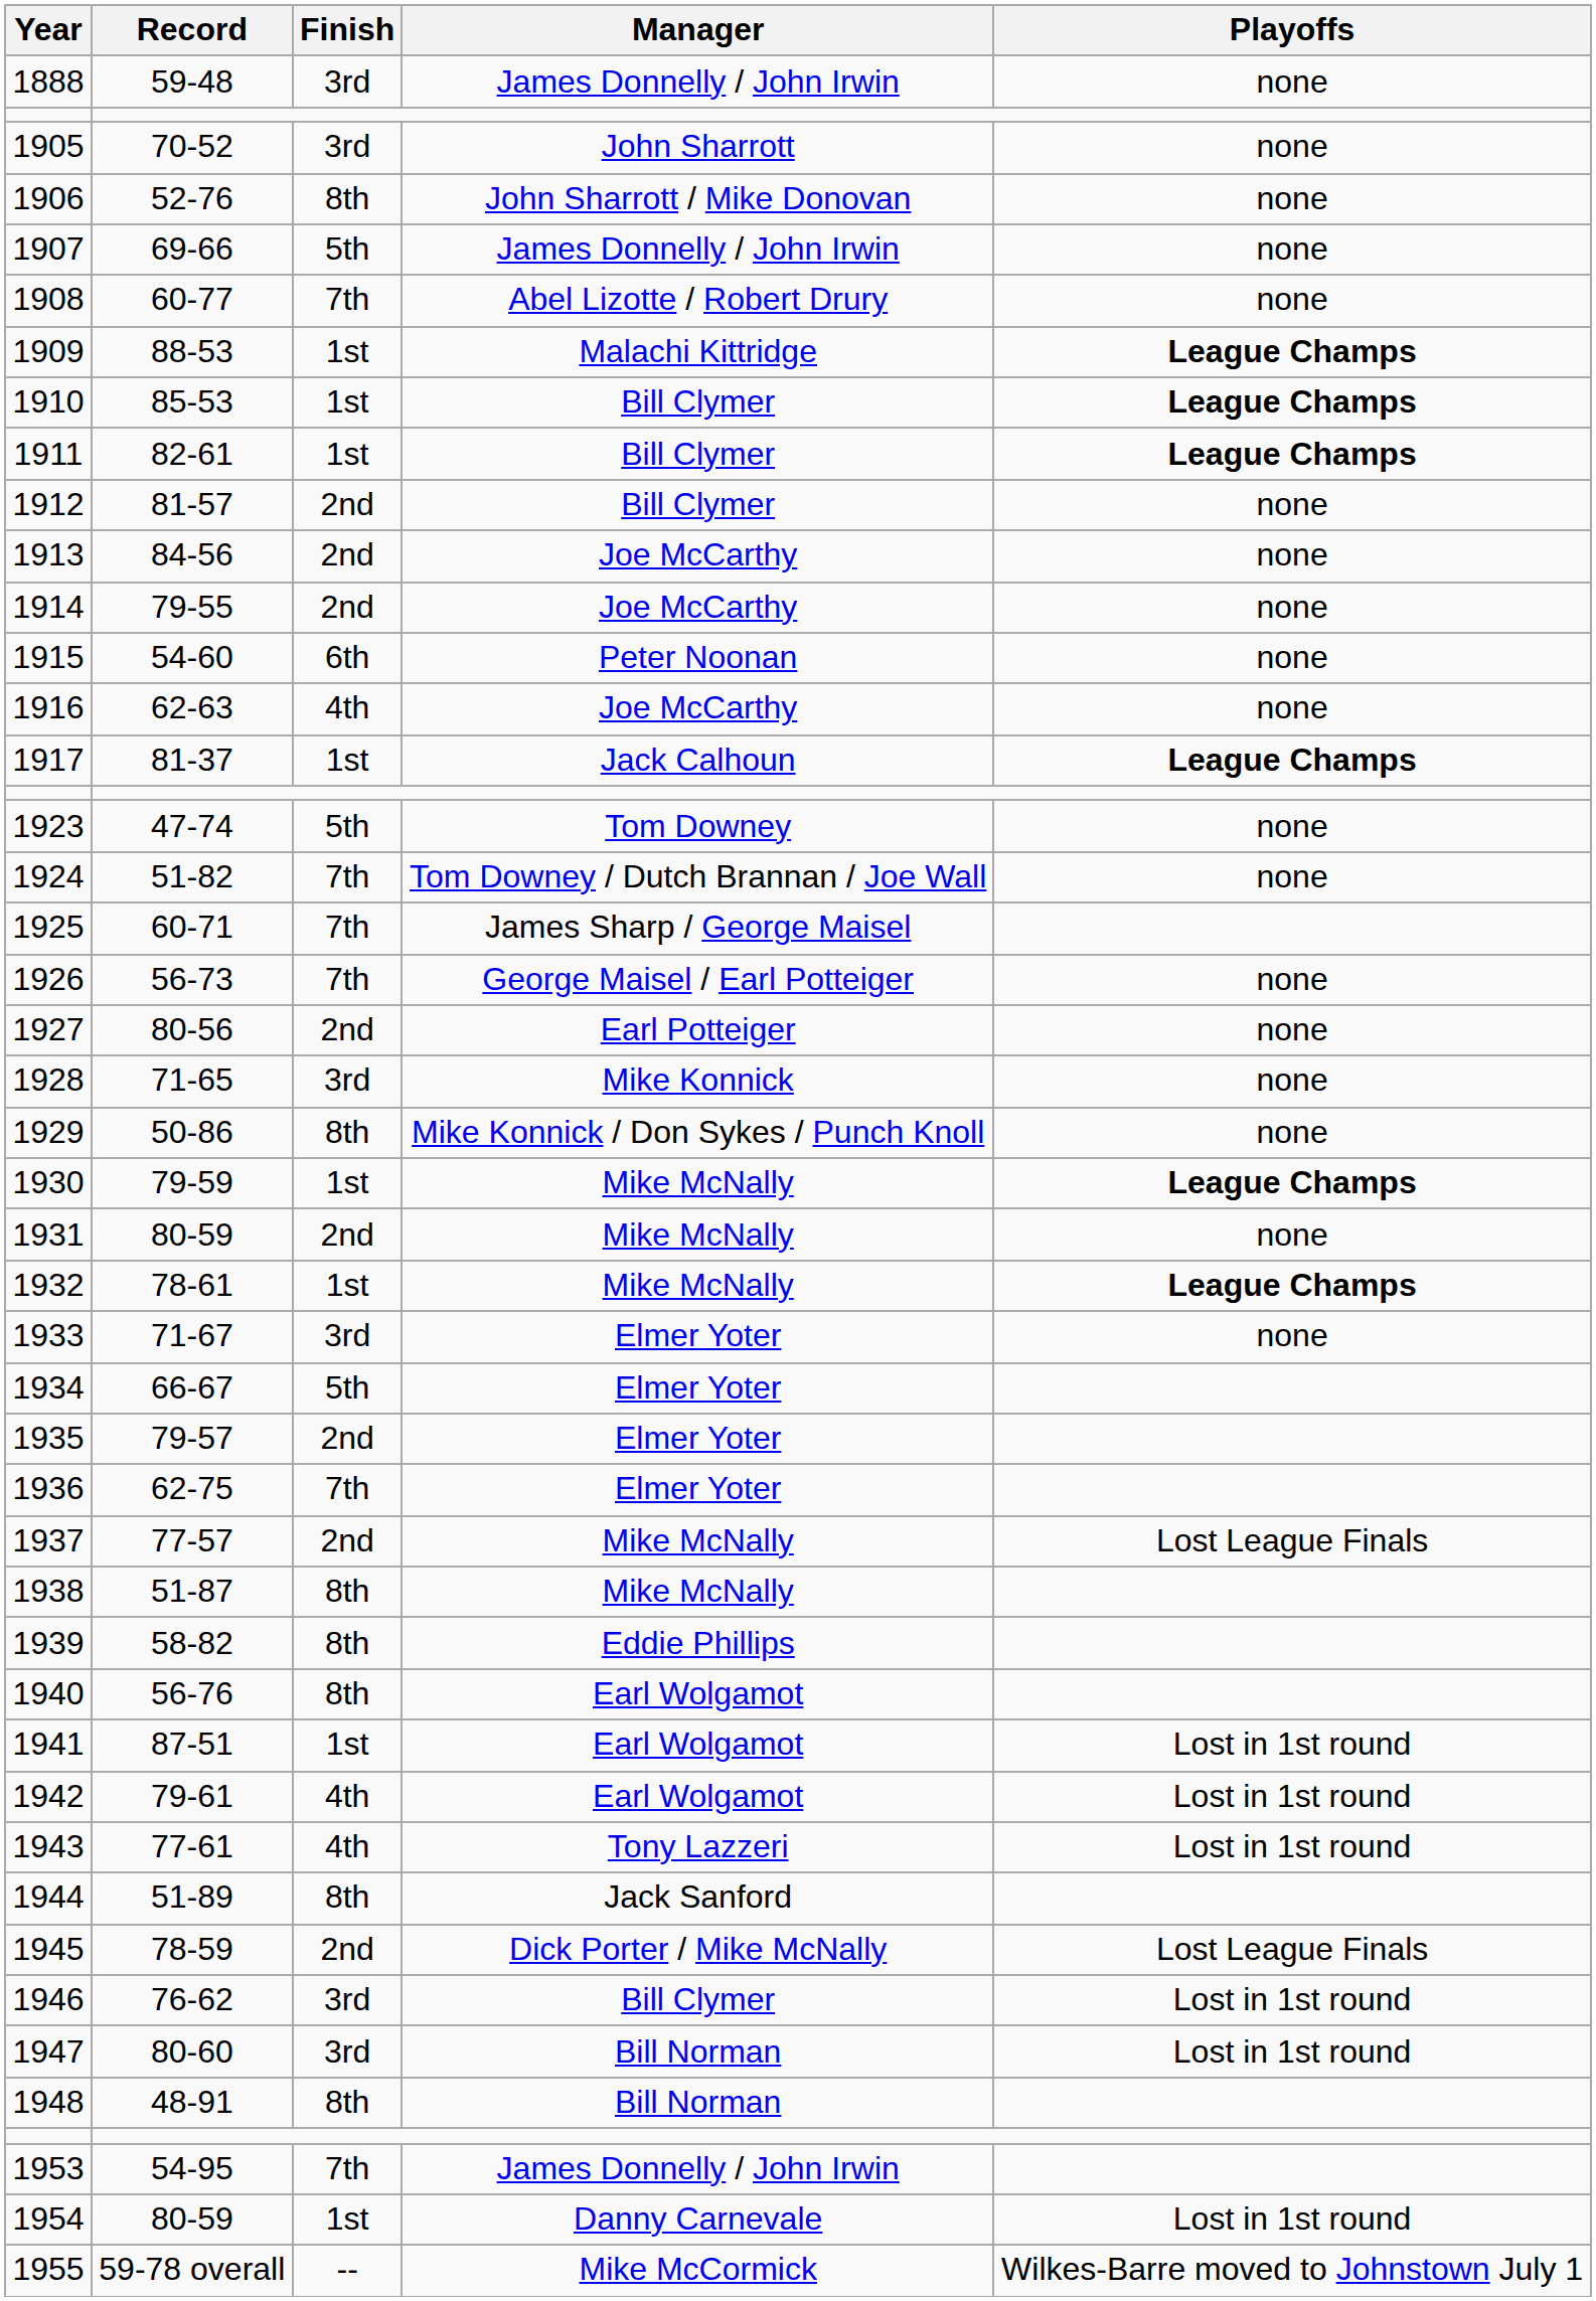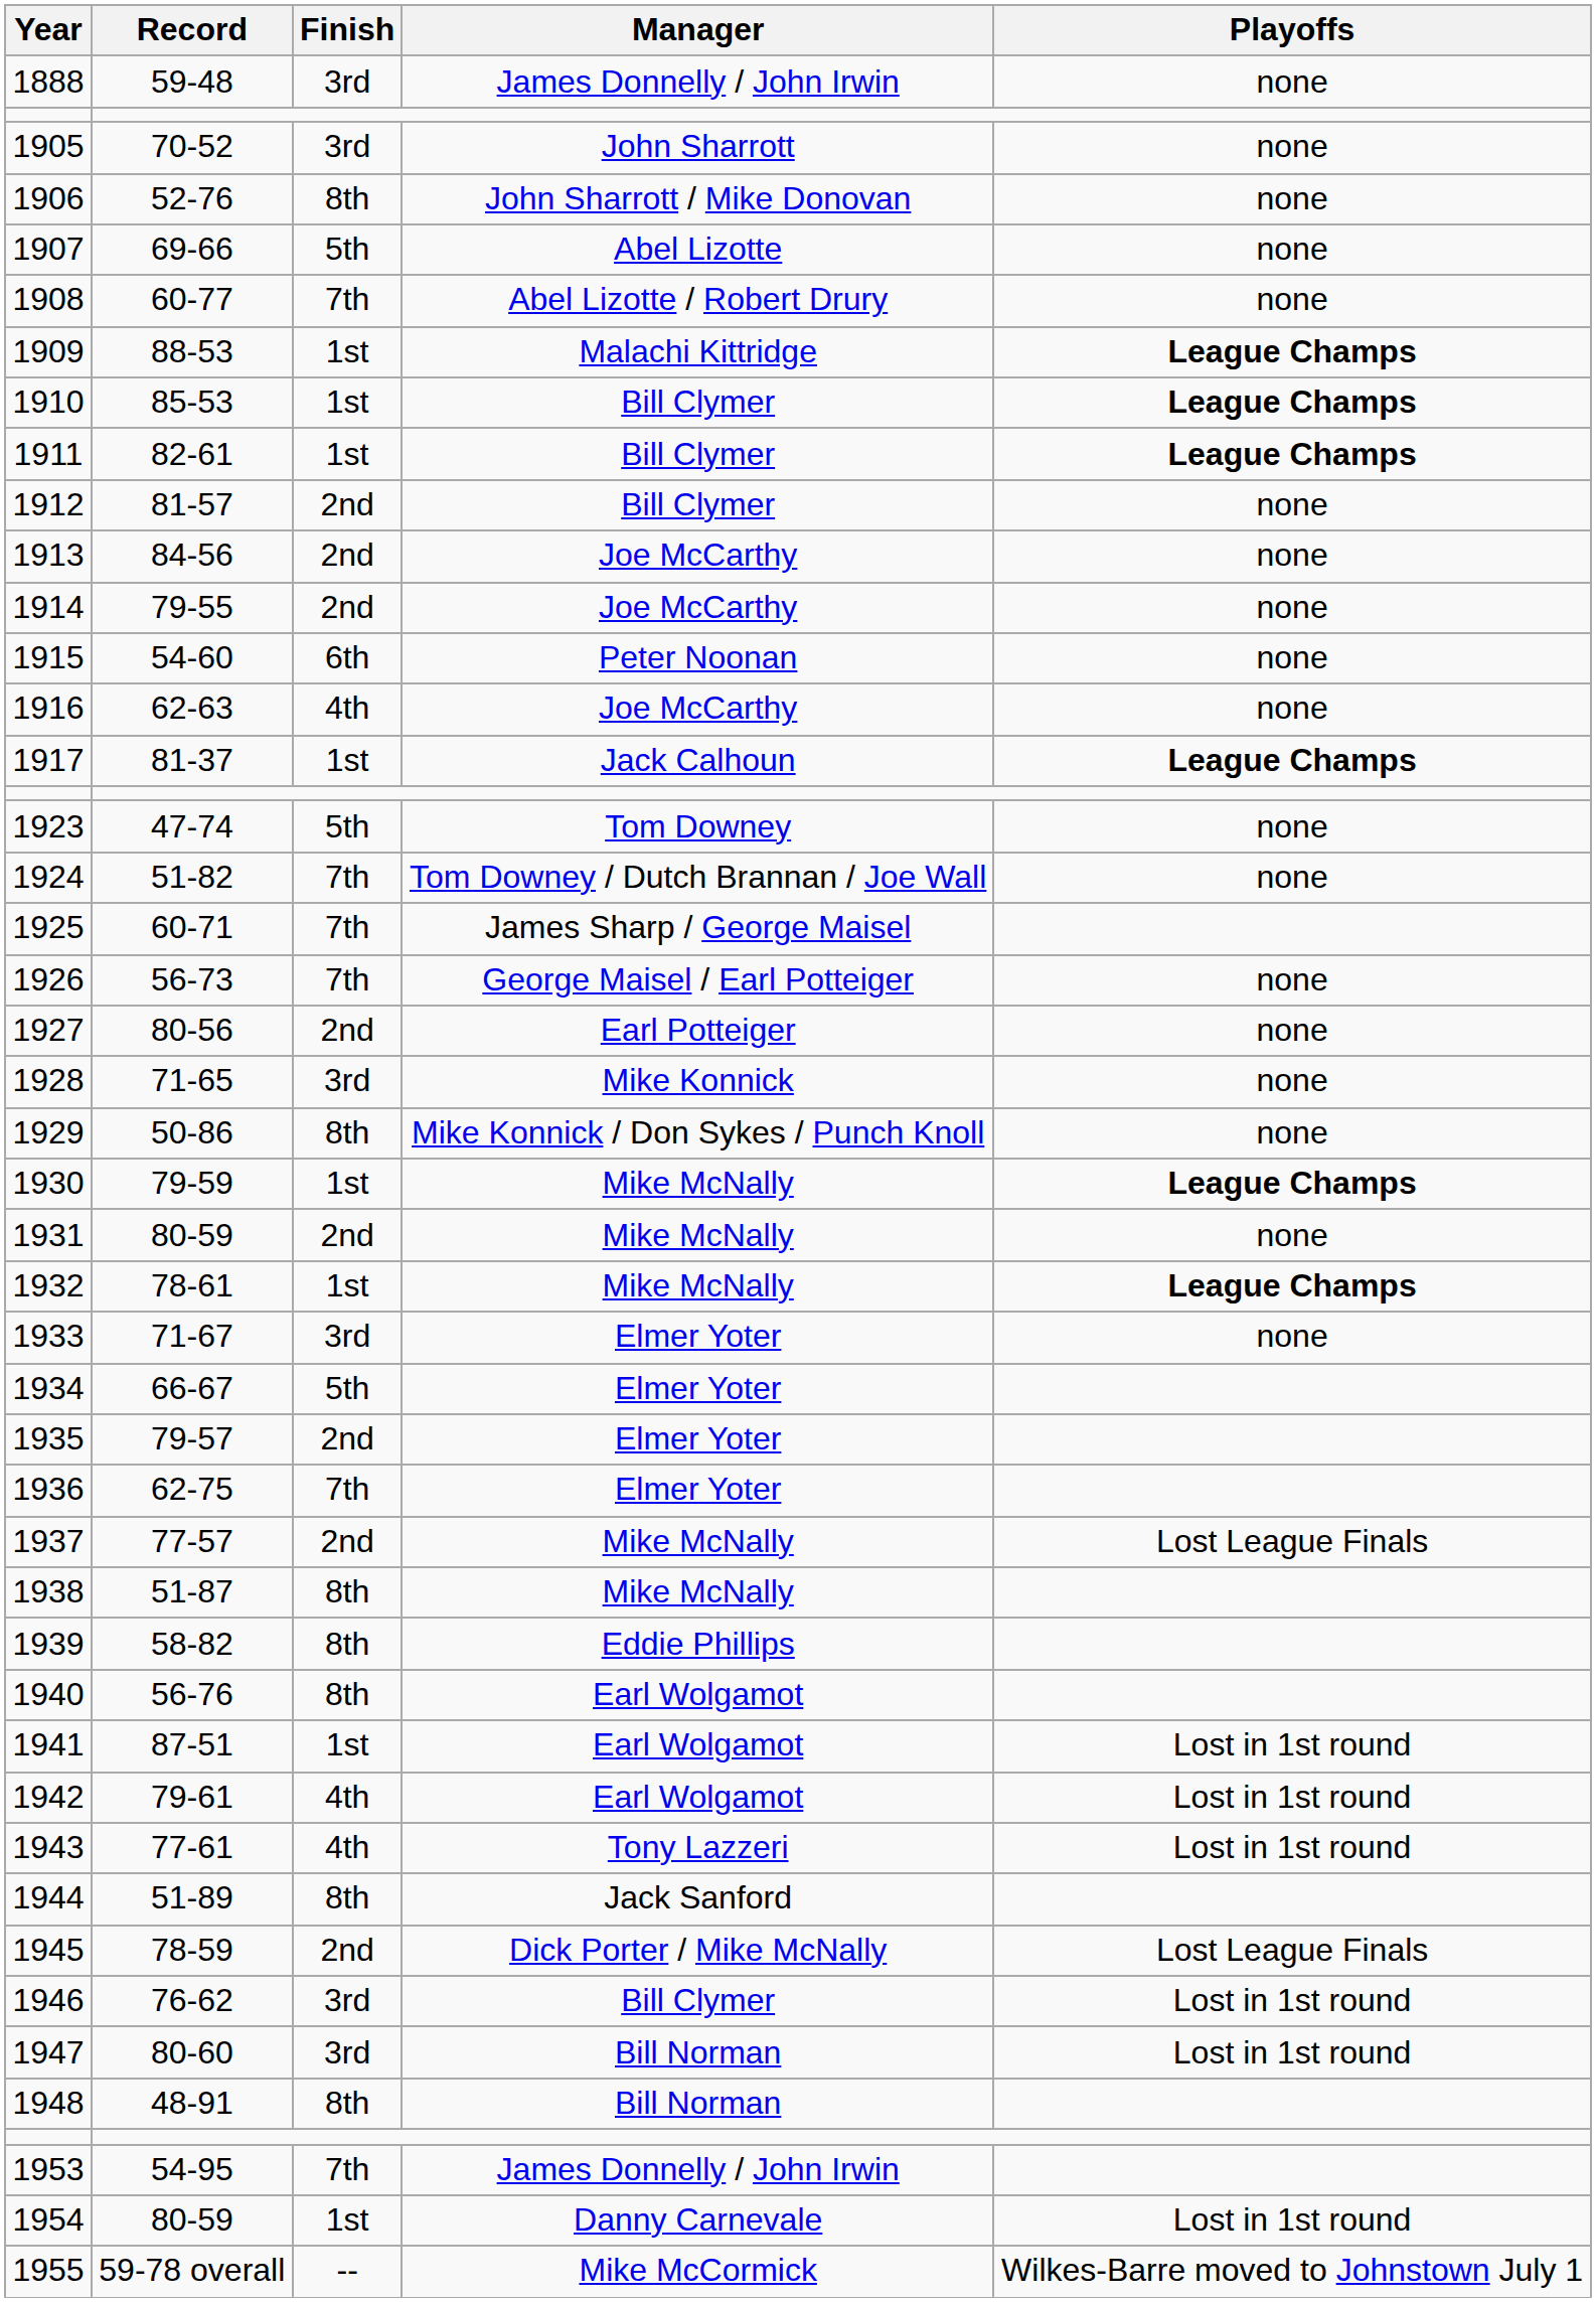1907 | Manager: James Donnelly / John Irwin -> Abel Lizotte
